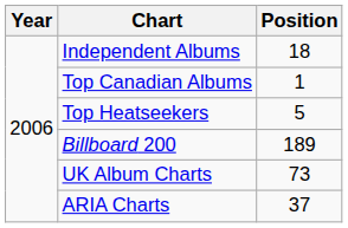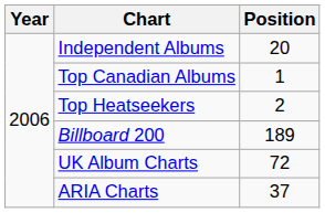Independent Albums | Position: 18 -> 20
Top Heatseekers | Position: 5 -> 2
UK Album Charts | Position: 73 -> 72
